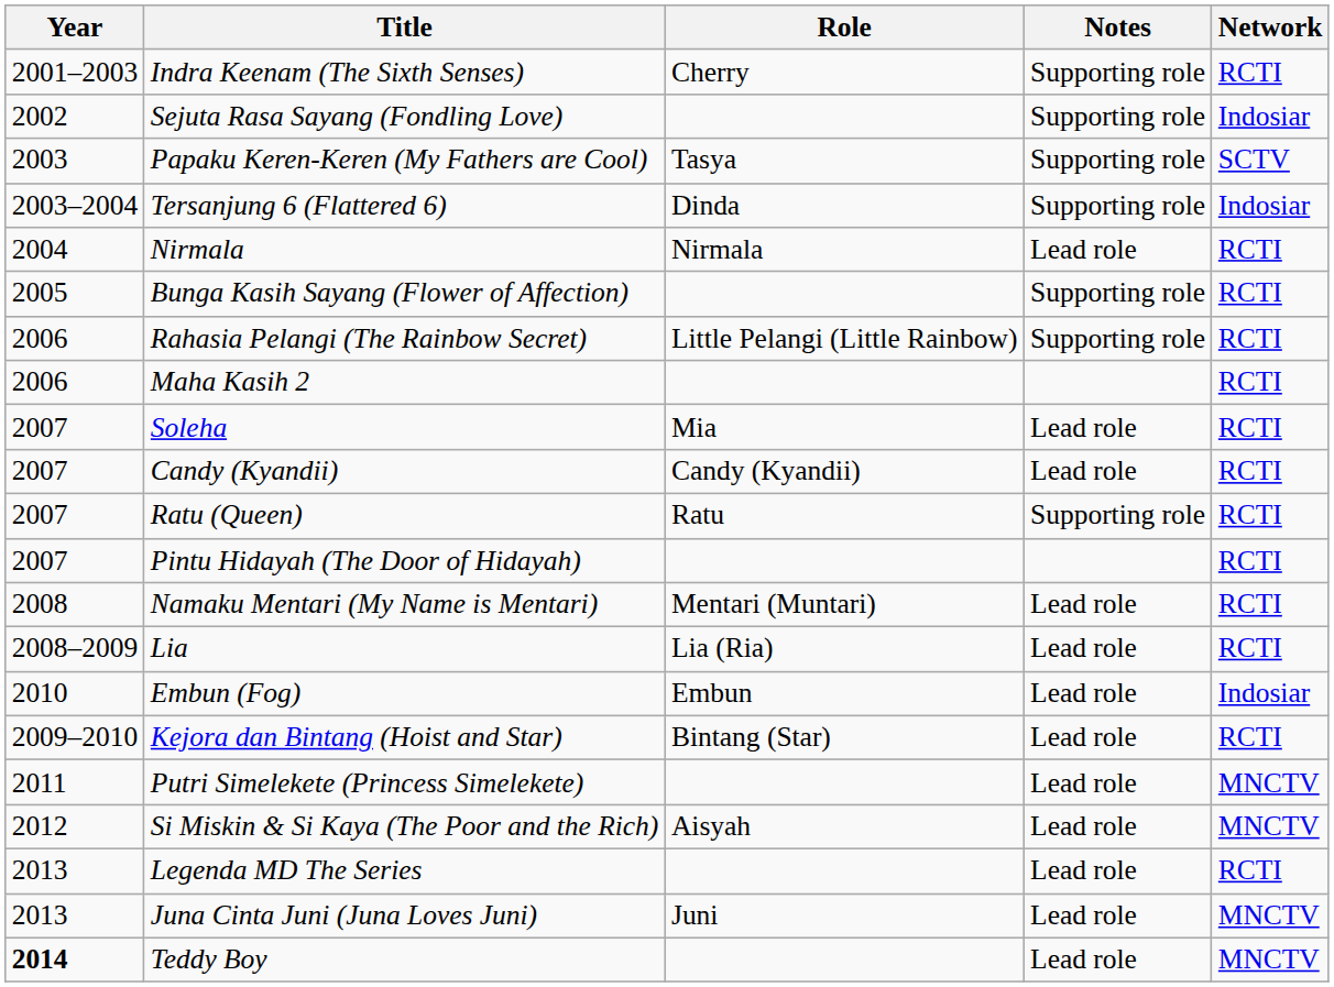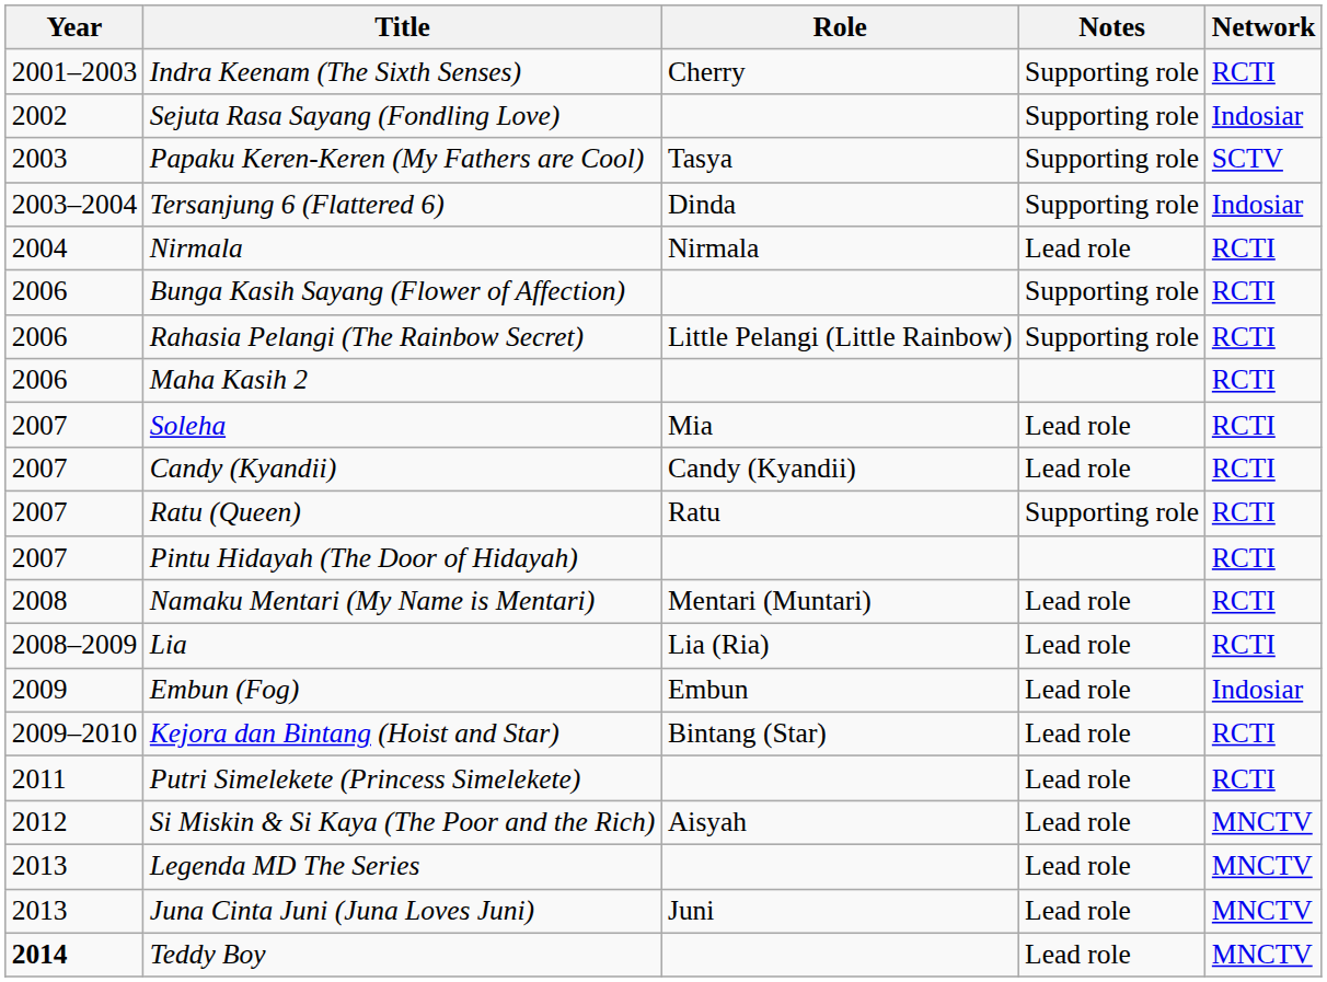Bunga Kasih Sayang (Flower of Affection) | Year: 2005 -> 2006
Embun (Fog) | Year: 2010 -> 2009
Putri Simelekete (Princess Simelekete) | Network: MNCTV -> RCTI
Legenda MD The Series | Network: RCTI -> MNCTV
